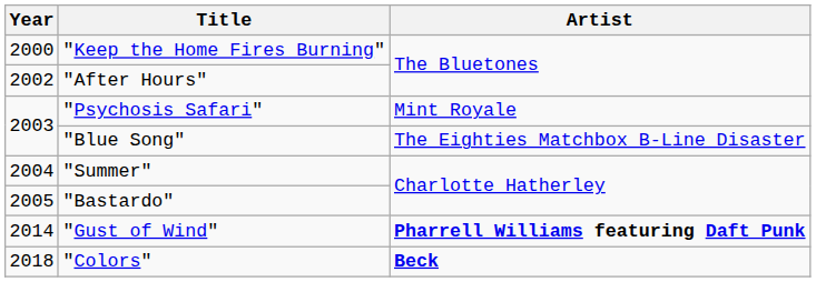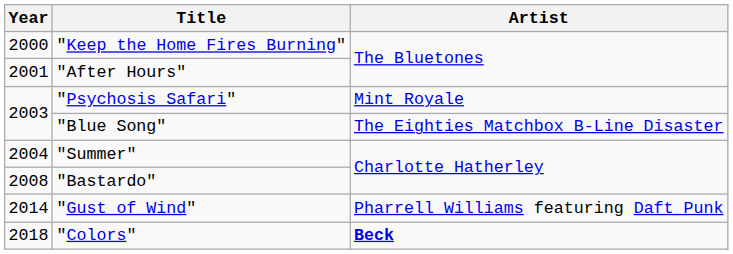"After Hours" | Year: 2002 -> 2001
"Bastardo" | Year: 2005 -> 2008
"Gust of Wind" | Artist: bold -> normal
